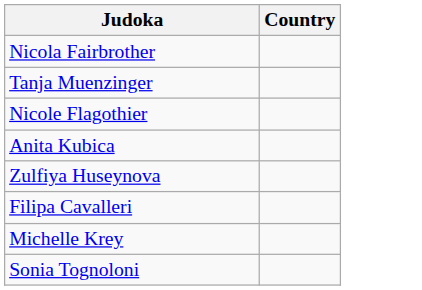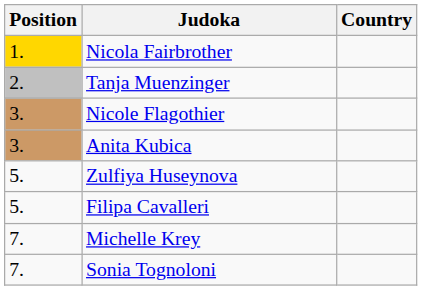+ column: Position | 1. | 2. | 3. | 3. | 5. | 5. | 7. | 7.
